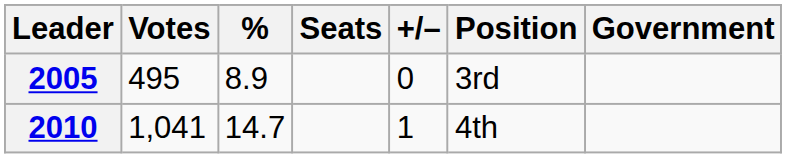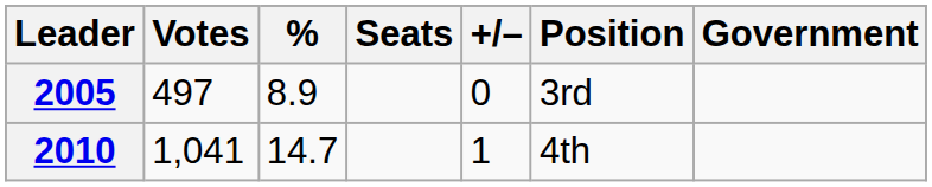2005 | Votes: 495 -> 497
